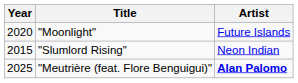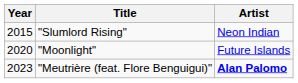rows swapped: "Slumlord Rising" <-> "Moonlight"
"Meutrière (feat. Flore Benguigui)" | Year: 2025 -> 2023
